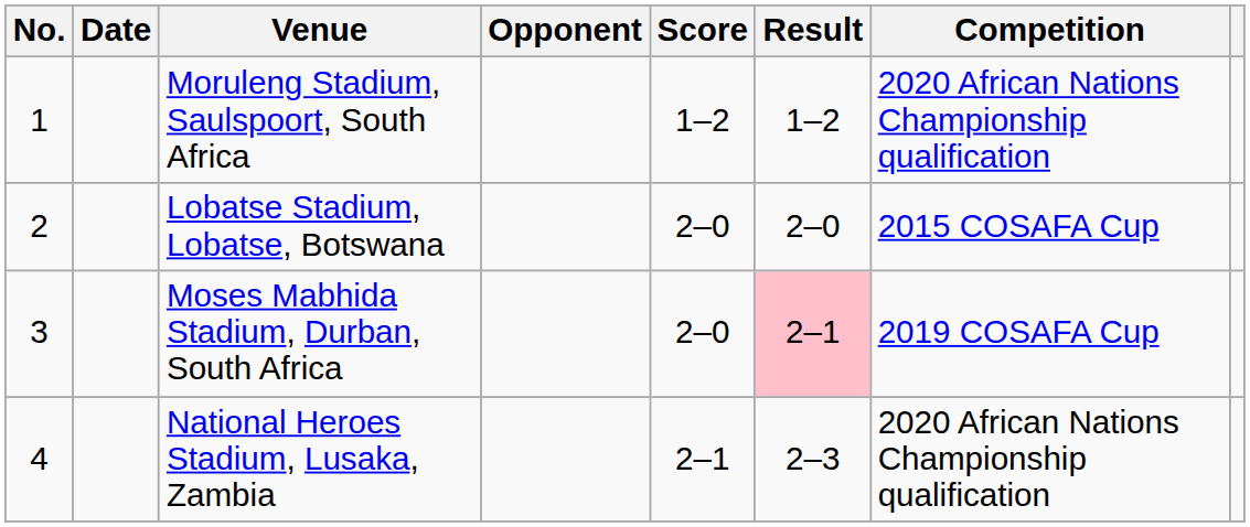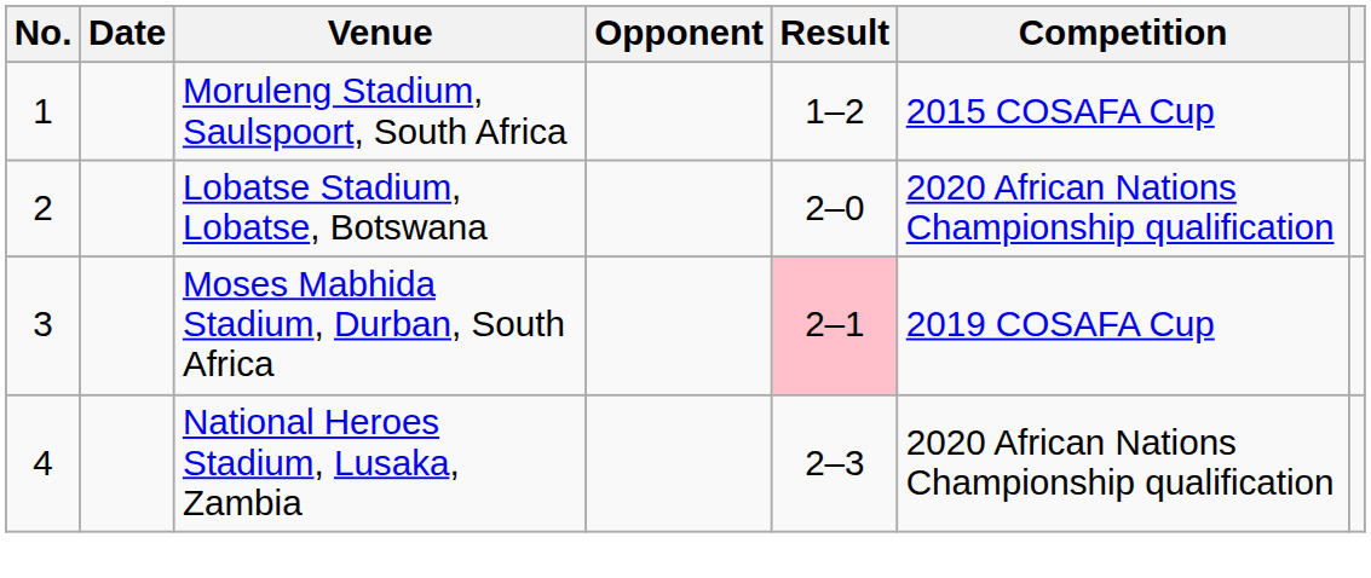- column: Score | 1–2 | 2–0 | 2–0 | 2–1
Moruleng Stadium, Saulspoort, South Africa | Competition: 2020 African Nations Championship qualification -> 2015 COSAFA Cup
Lobatse Stadium, Lobatse, Botswana | Competition: 2015 COSAFA Cup -> 2020 African Nations Championship qualification
